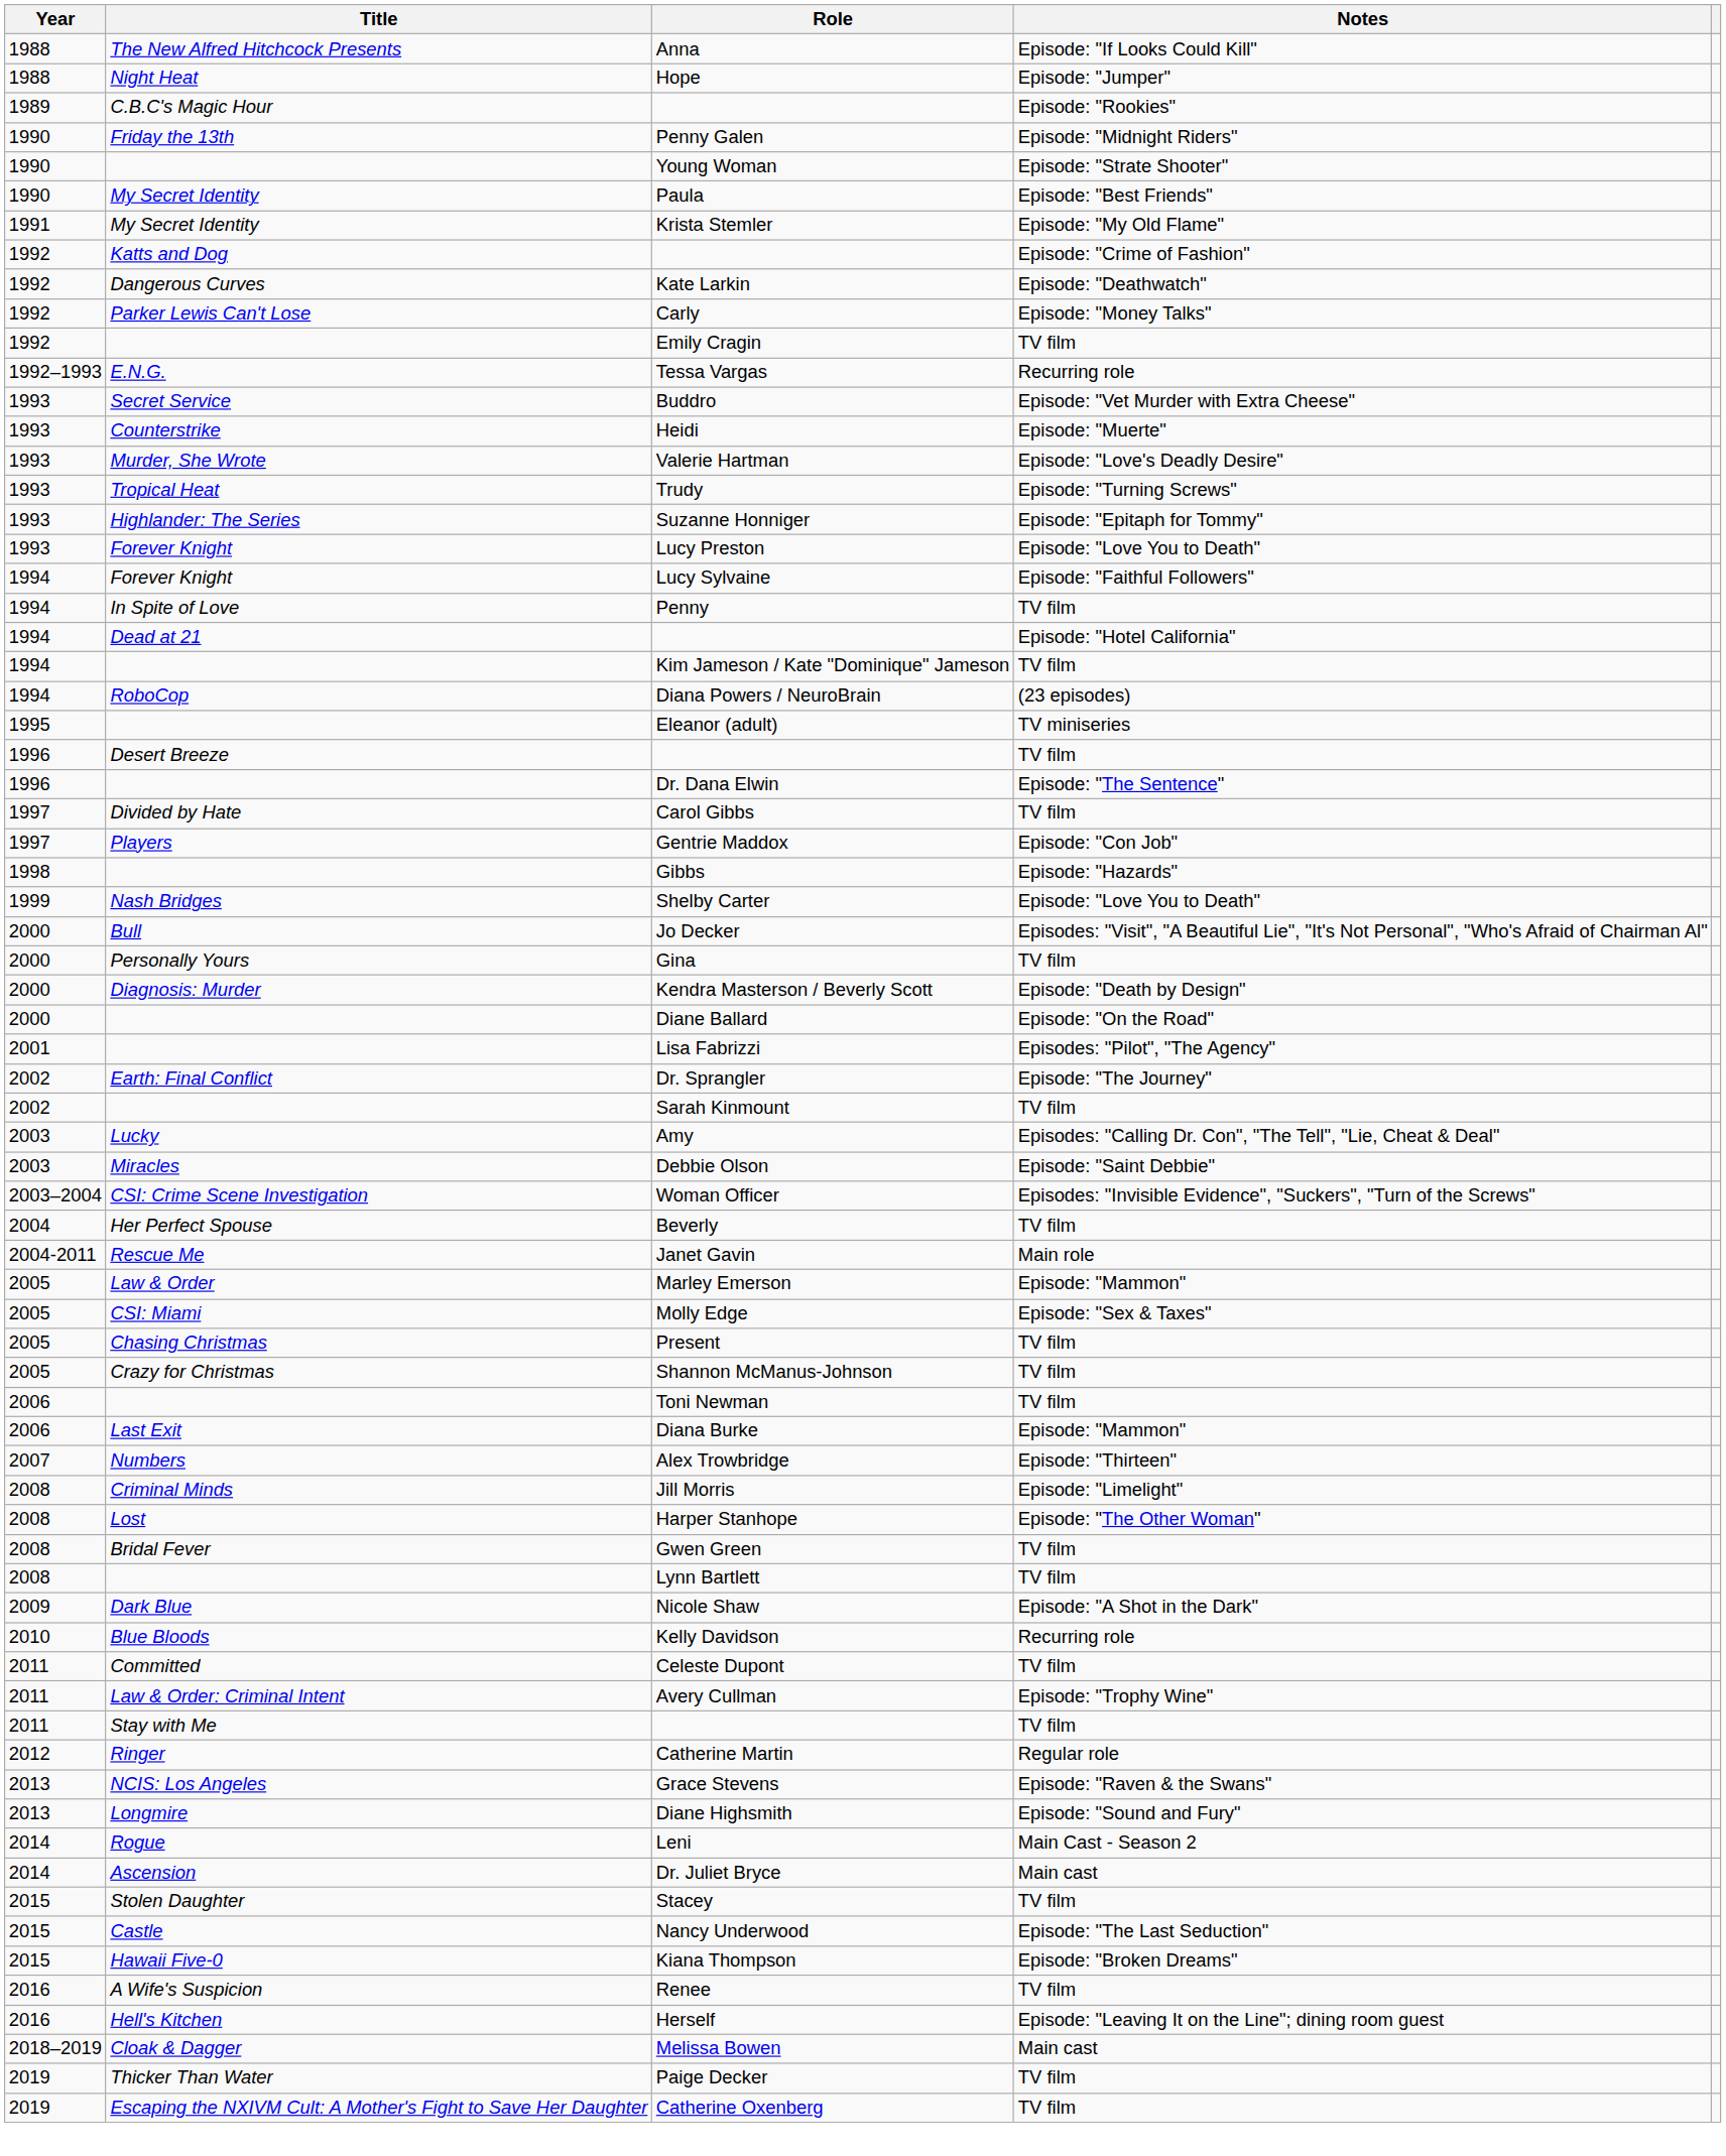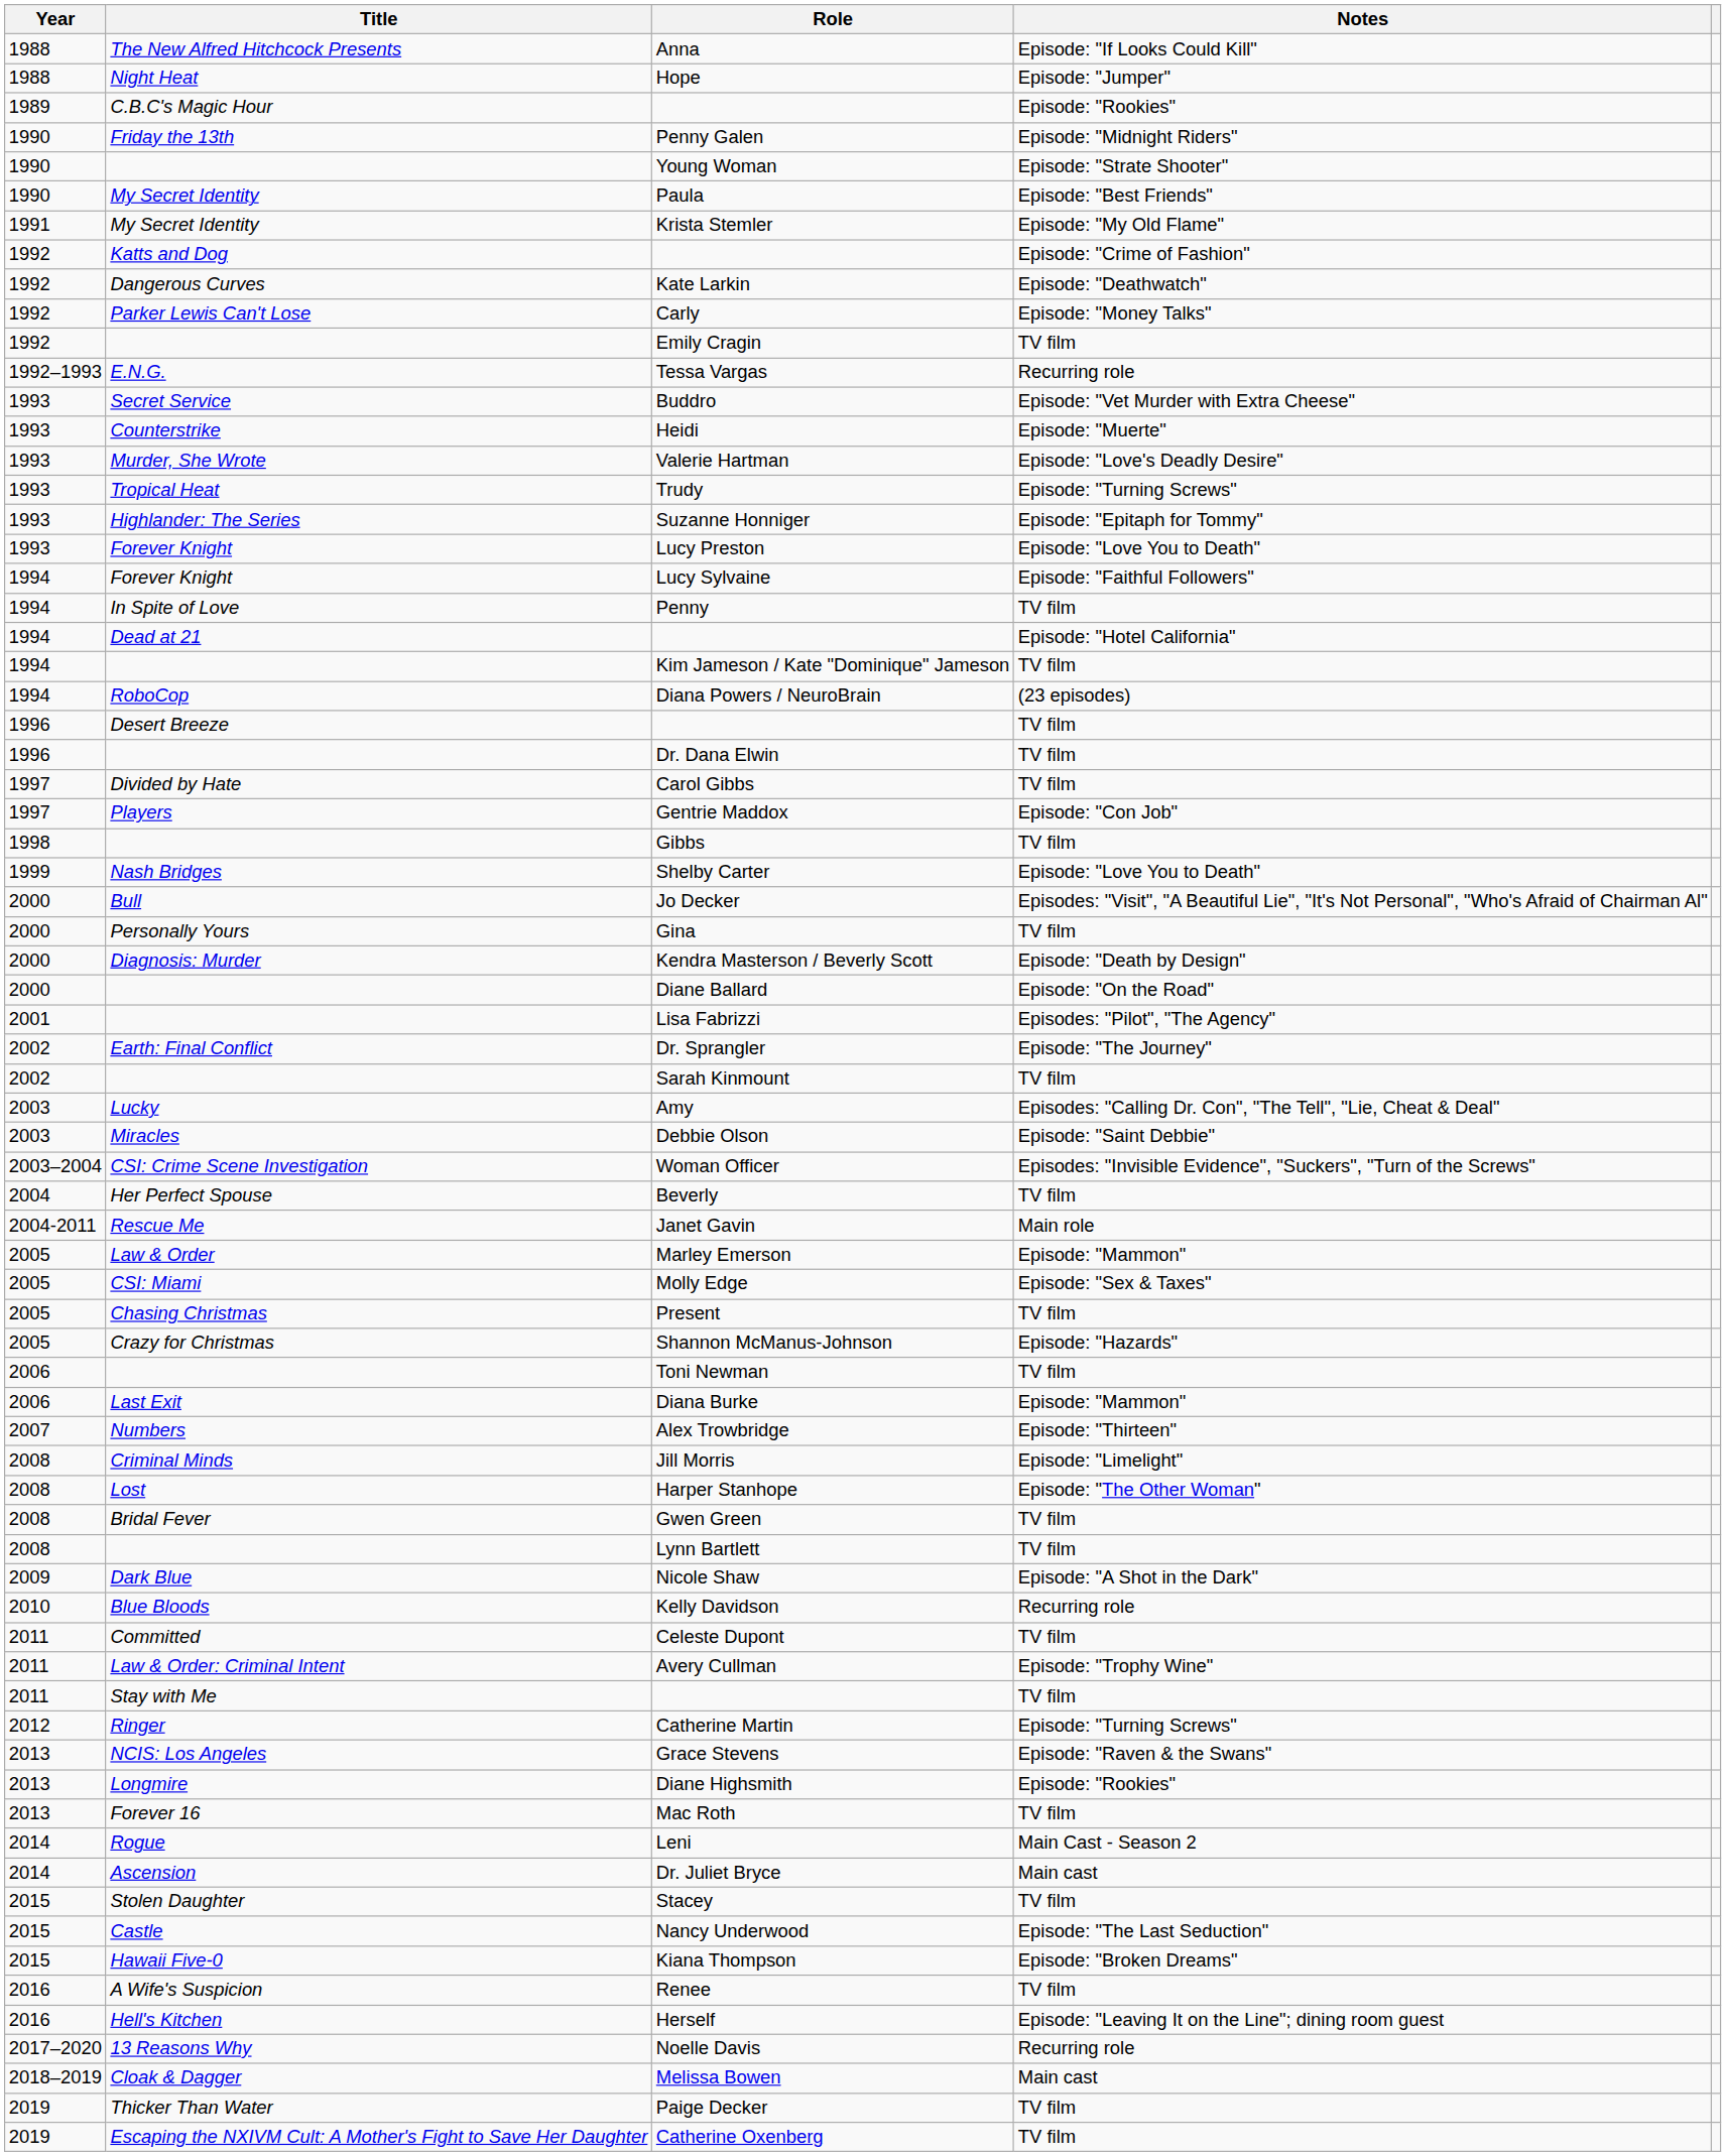- row: 1995 | Eleanor (adult) | TV miniseries
Dr. Dana Elwin | Notes: Episode: "The Sentence" -> TV film
Gibbs | Notes: Episode: "Hazards" -> TV film
Shannon McManus-Johnson | Notes: TV film -> Episode: "Hazards"
Catherine Martin | Notes: Regular role -> Episode: "Turning Screws"
Diane Highsmith | Notes: Episode: "Sound and Fury" -> Episode: "Rookies"
+ row: 2013 | Forever 16 | Mac Roth | TV film
+ row: 2017–2020 | 13 Reasons Why | Noelle Davis | Recurring role
